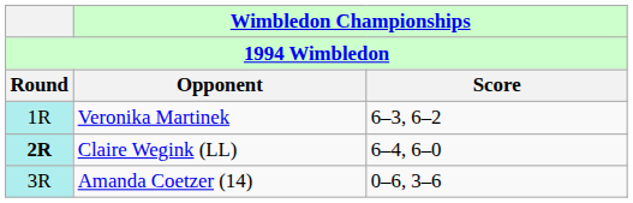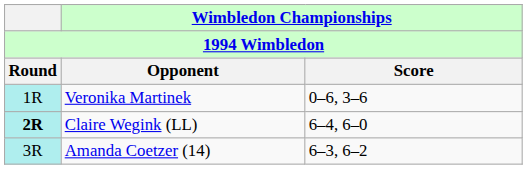Veronika Martinek | Wimbledon Championships / Score: 6–3, 6–2 -> 0–6, 3–6
Amanda Coetzer (14) | Wimbledon Championships / Score: 0–6, 3–6 -> 6–3, 6–2
